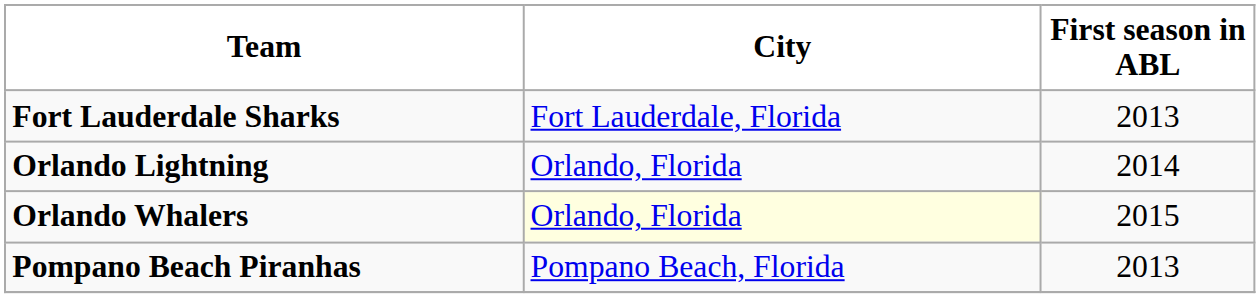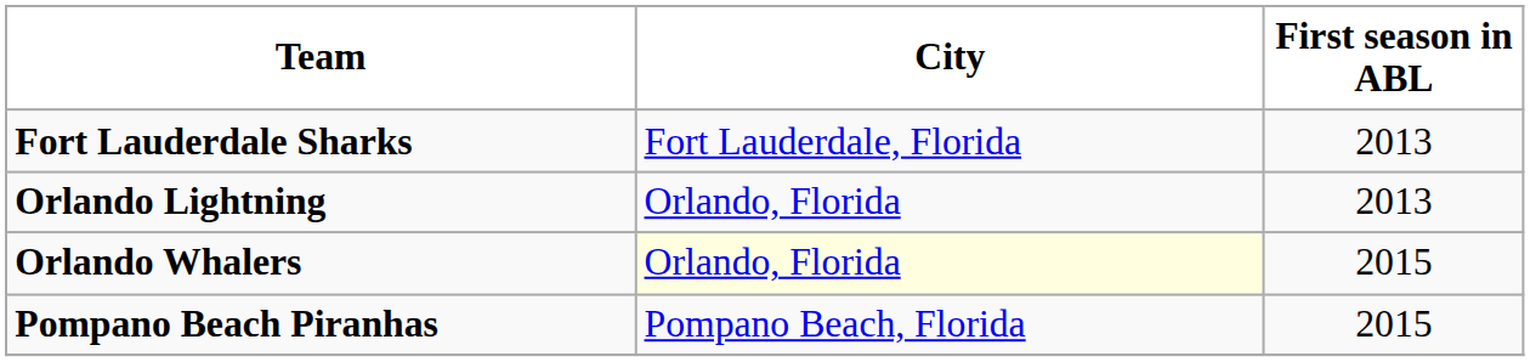Orlando Lightning | First season in ABL: 2014 -> 2013
Pompano Beach Piranhas | First season in ABL: 2013 -> 2015
